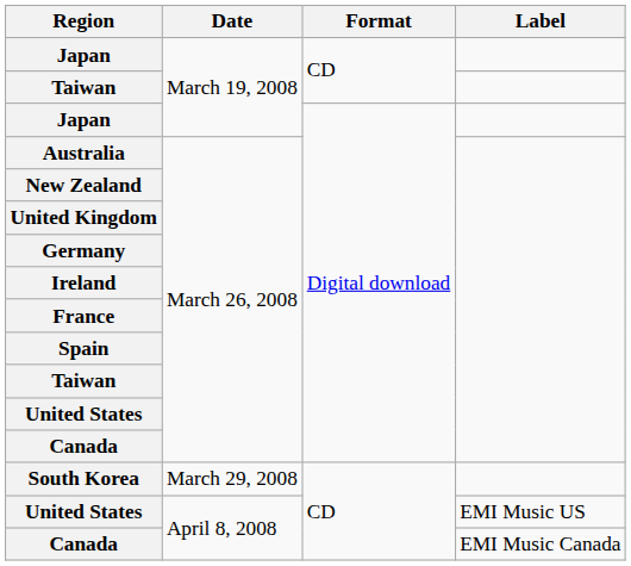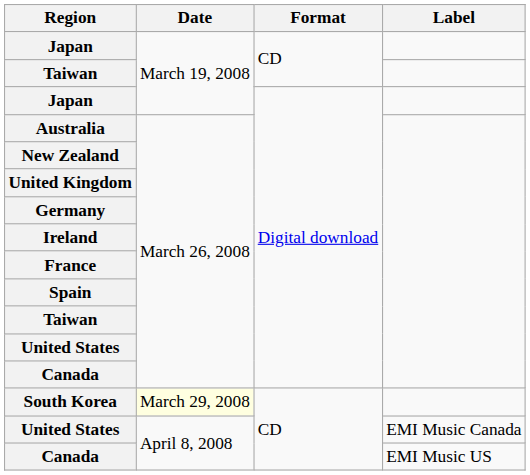South Korea | Date: no background -> lightyellow background
United States / CD | Label: EMI Music US -> EMI Music Canada
Canada / CD | Label: EMI Music Canada -> EMI Music US
